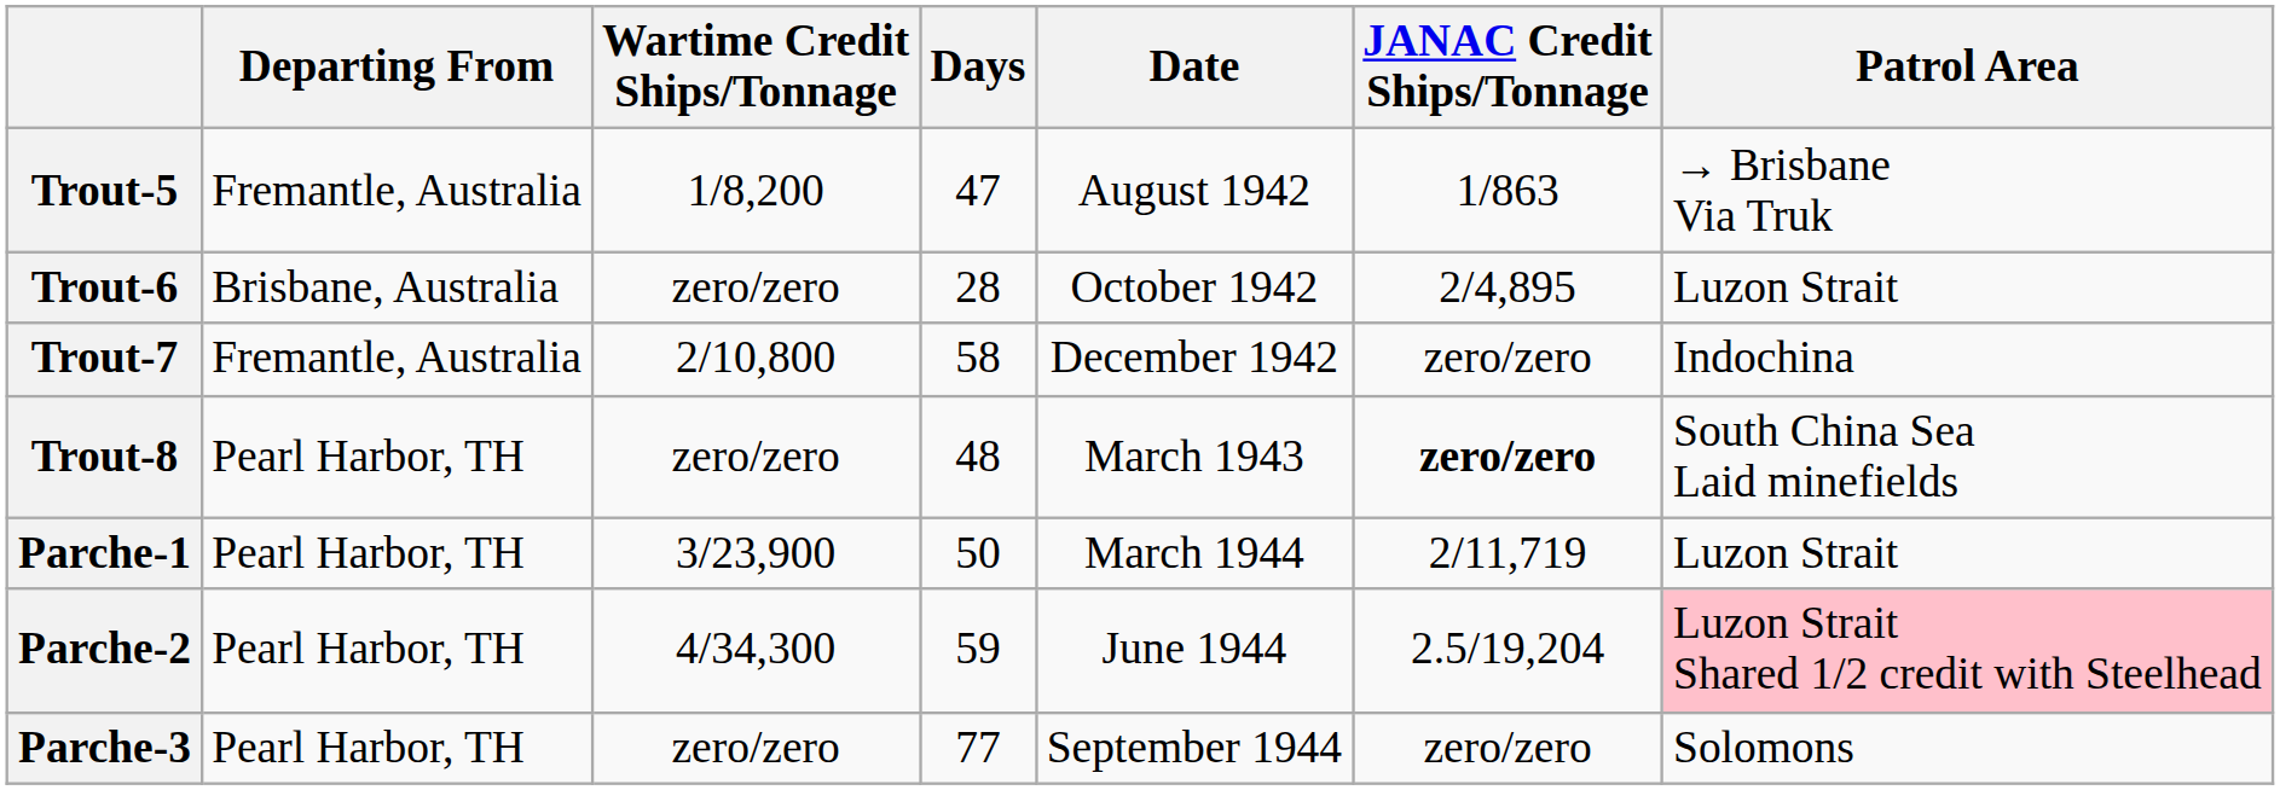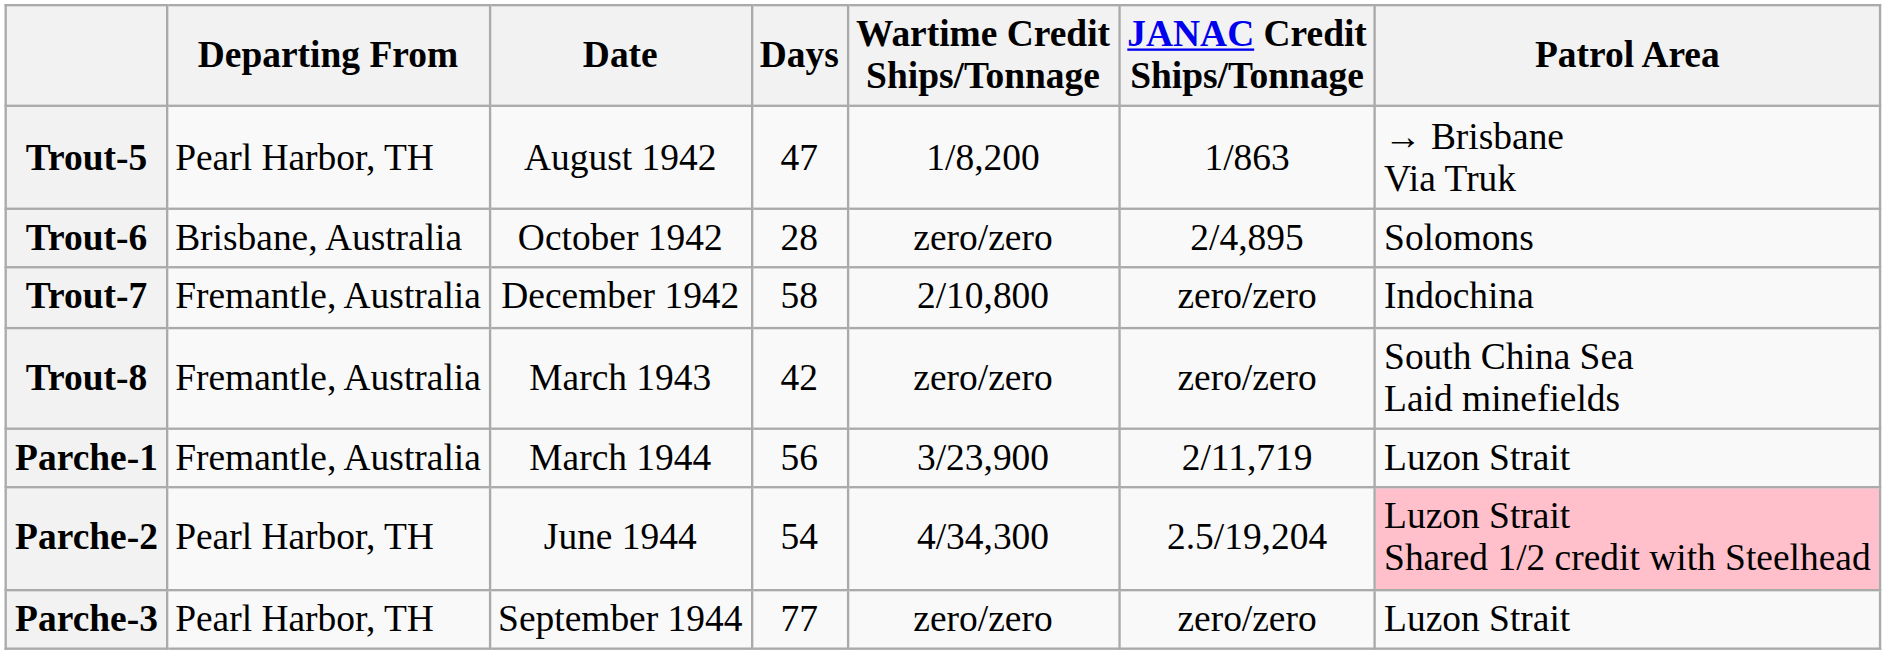columns swapped: Date <-> Wartime Credit Ships/Tonnage
Trout-5 | Departing From: Fremantle, Australia -> Pearl Harbor, TH
Trout-6 | Patrol Area: Luzon Strait -> Solomons
Trout-8 | Departing From: Pearl Harbor, TH -> Fremantle, Australia
Trout-8 | Days: 48 -> 42
Trout-8 | JANAC Credit Ships/Tonnage: bold -> normal
Parche-1 | Departing From: Pearl Harbor, TH -> Fremantle, Australia
Parche-1 | Days: 50 -> 56
Parche-2 | Days: 59 -> 54
Parche-3 | Patrol Area: Solomons -> Luzon Strait
